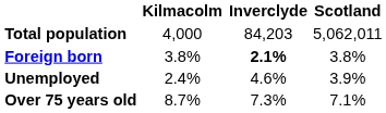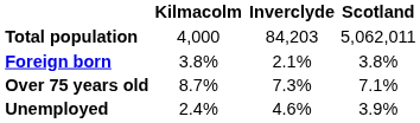Foreign born | Inverclyde: bold -> normal
rows swapped: Over 75 years old <-> Unemployed
